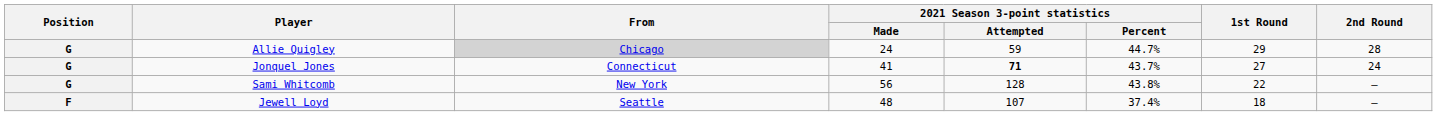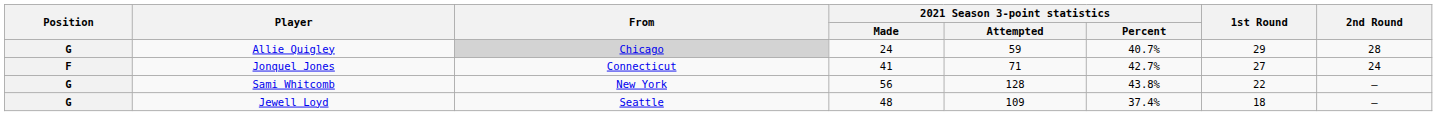Allie Quigley | 2021 Season 3-point statistics / Percent: 44.7% -> 40.7%
Jonquel Jones | Position: G -> F
Jonquel Jones | 2021 Season 3-point statistics / Attempted: bold -> normal
Jonquel Jones | 2021 Season 3-point statistics / Percent: 43.7% -> 42.7%
Jewell Loyd | Position: F -> G
Jewell Loyd | 2021 Season 3-point statistics / Attempted: 107 -> 109
